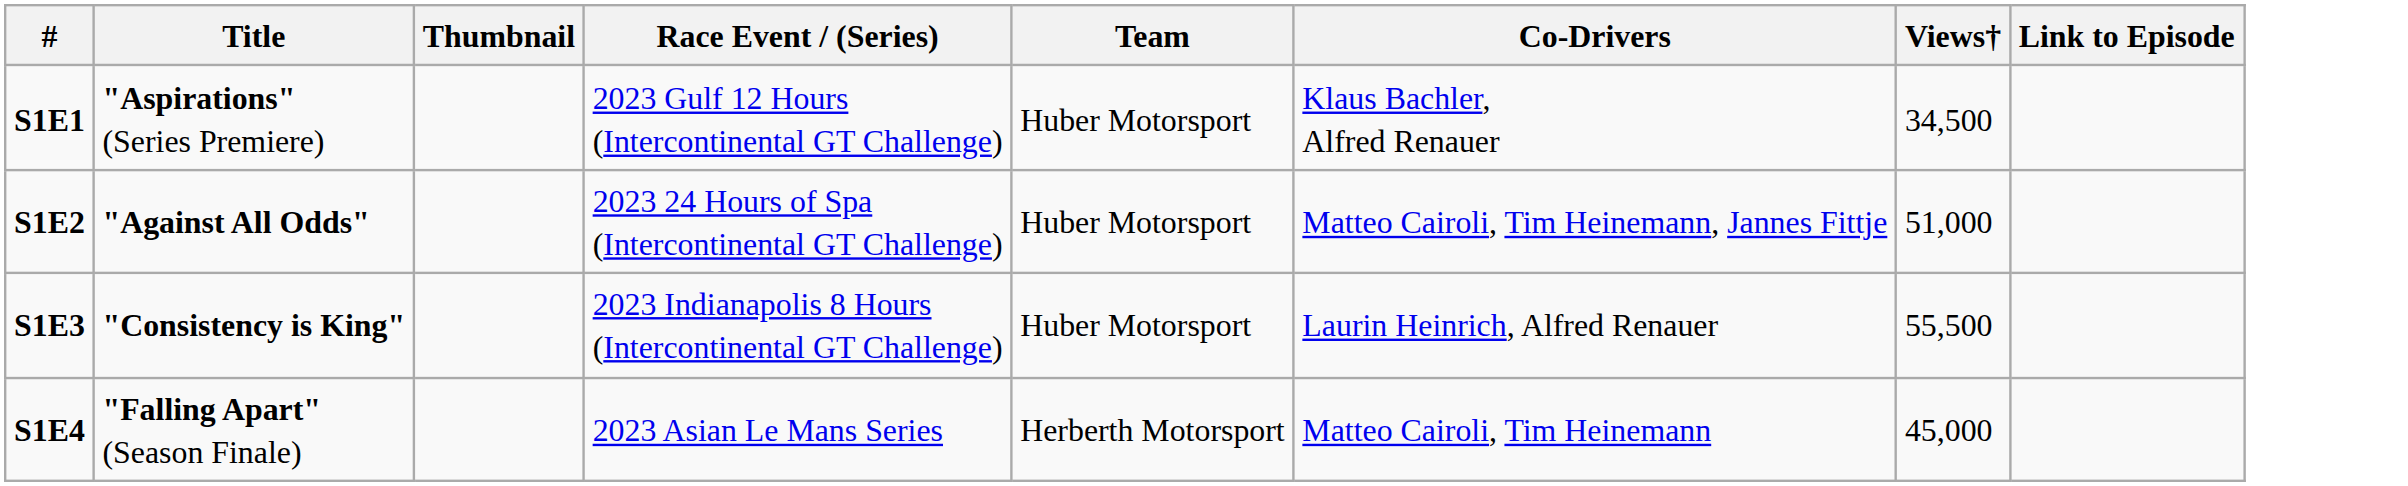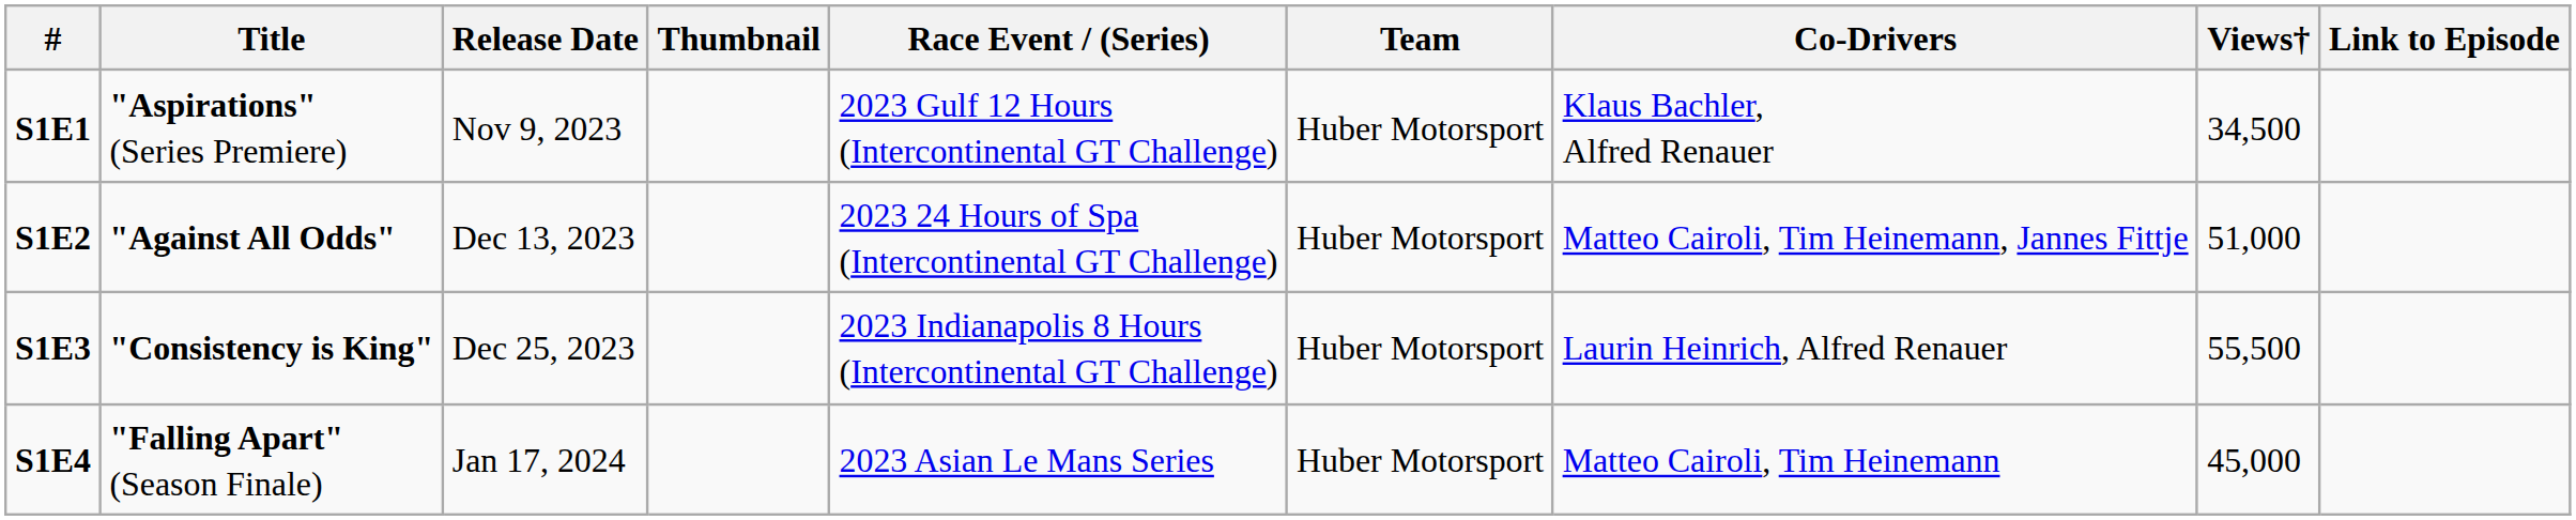+ column: Release Date | Nov 9, 2023 | Dec 13, 2023 | Dec 25, 2023 | Jan 17, 2024
S1E4 | Team: Herberth Motorsport -> Huber Motorsport
